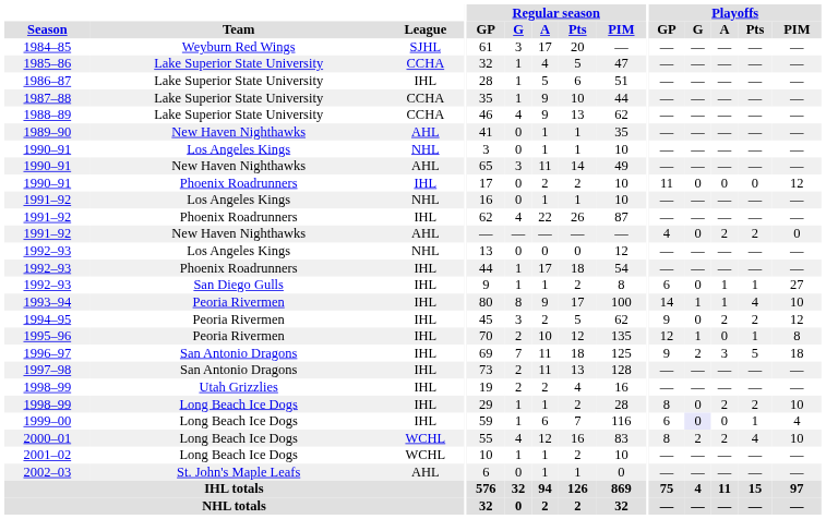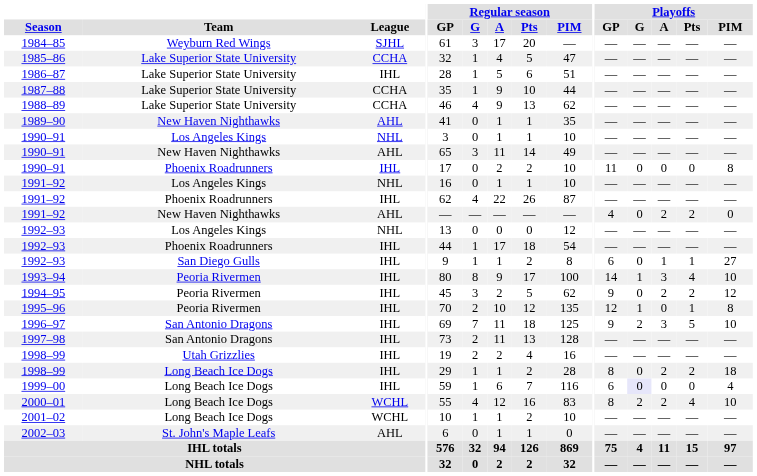1990–91 / Phoenix Roadrunners | Playoffs / PIM: 12 -> 8
1993–94 | Playoffs / A: 1 -> 3
1996–97 | Playoffs / PIM: 18 -> 10
1998–99 / Long Beach Ice Dogs | Playoffs / PIM: 10 -> 18
1999–00 | Playoffs / Pts: 1 -> 0
